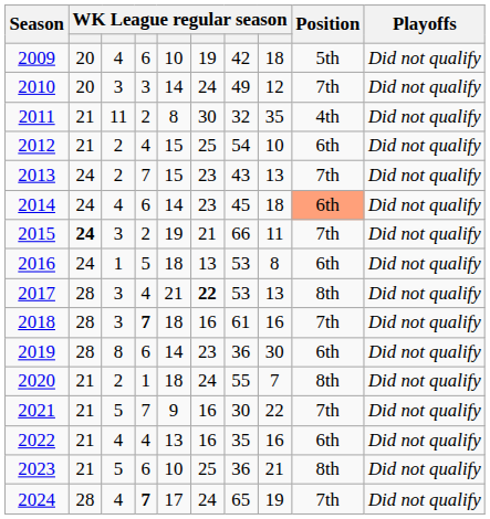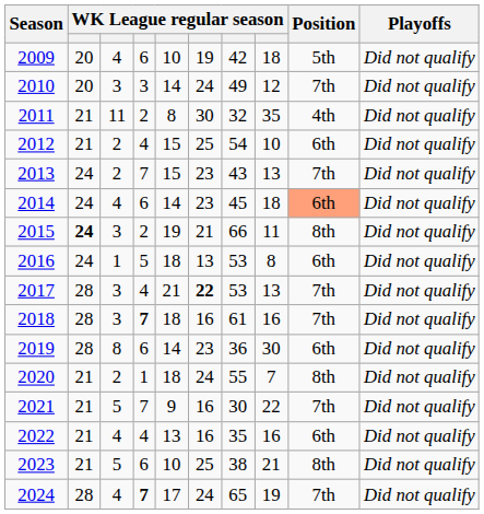2015 | Position: 7th -> 8th
2017 | Position: 8th -> 7th
2023 | column 7: 36 -> 38
